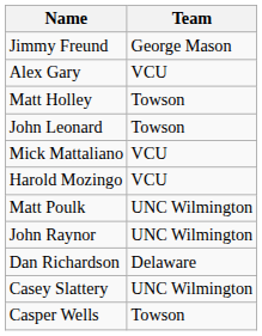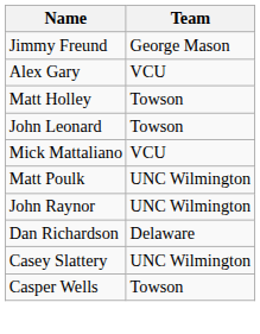- row: Harold Mozingo | VCU
